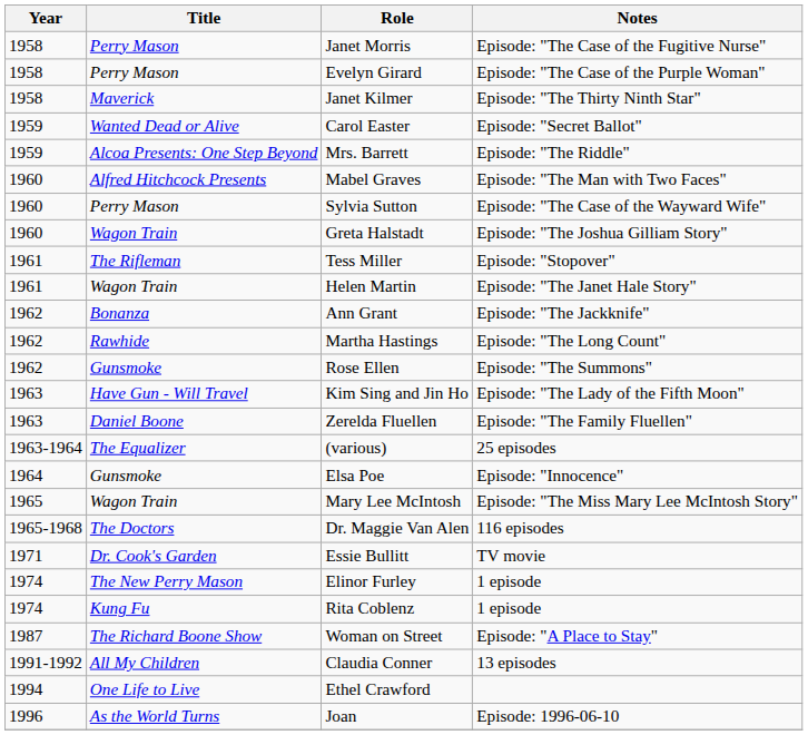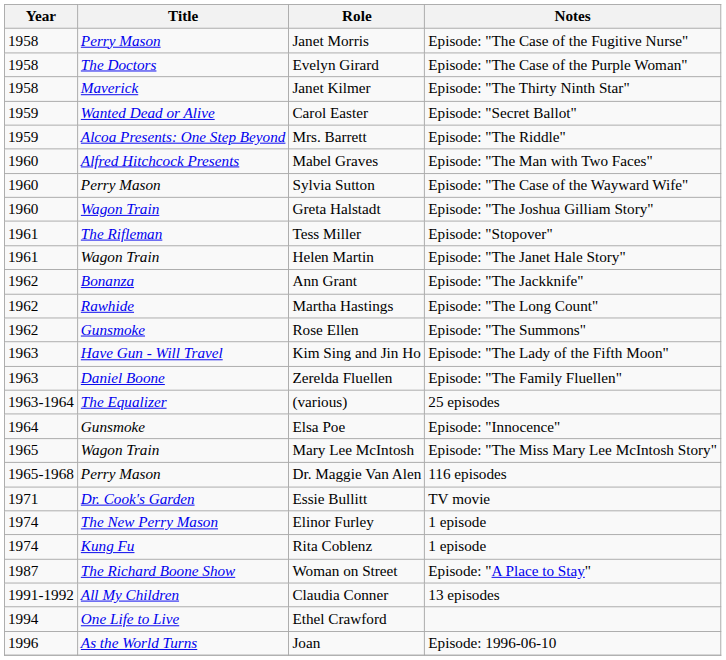Evelyn Girard | Title: Perry Mason -> The Doctors
Dr. Maggie Van Alen | Title: The Doctors -> Perry Mason
